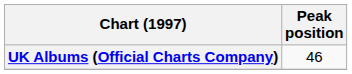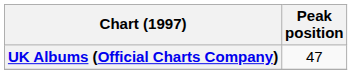UK Albums (Official Charts Company) | Peak position: 46 -> 47
